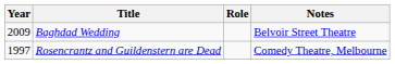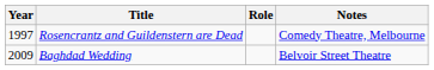rows swapped: Rosencrantz and Guildenstern are Dead <-> Baghdad Wedding
